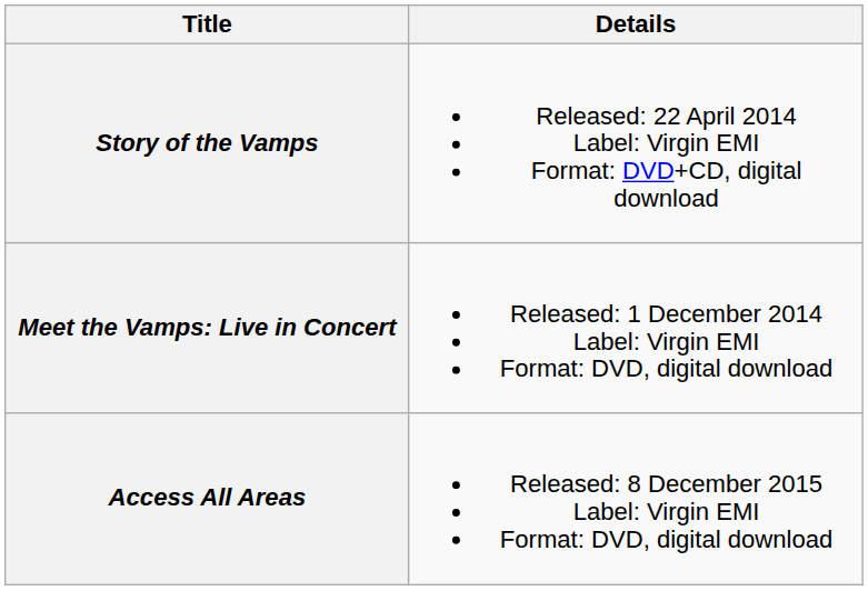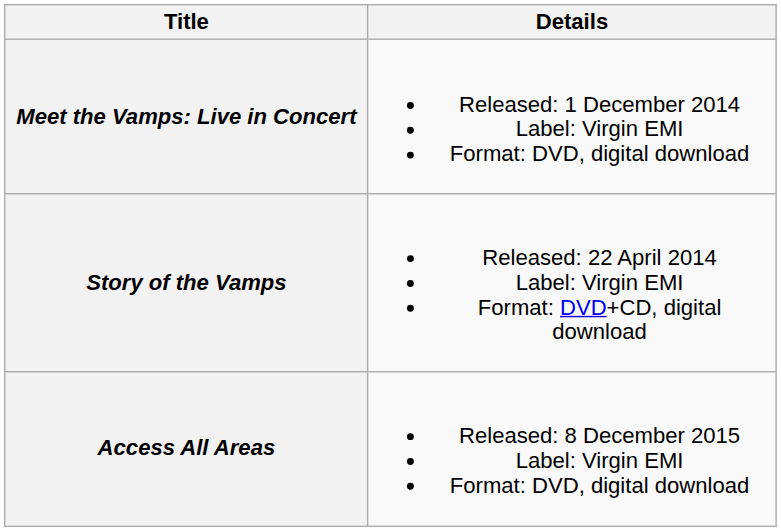rows swapped: Story of the Vamps <-> Meet the Vamps: Live in Concert
